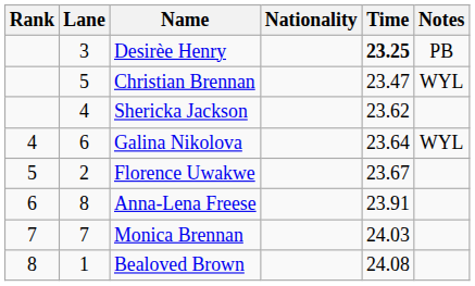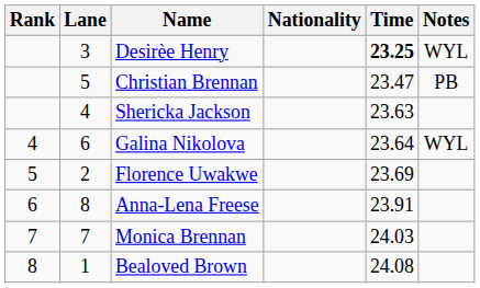Desirèe Henry | Notes: PB -> WYL
Christian Brennan | Notes: WYL -> PB
Shericka Jackson | Time: 23.62 -> 23.63
Florence Uwakwe | Time: 23.67 -> 23.69
